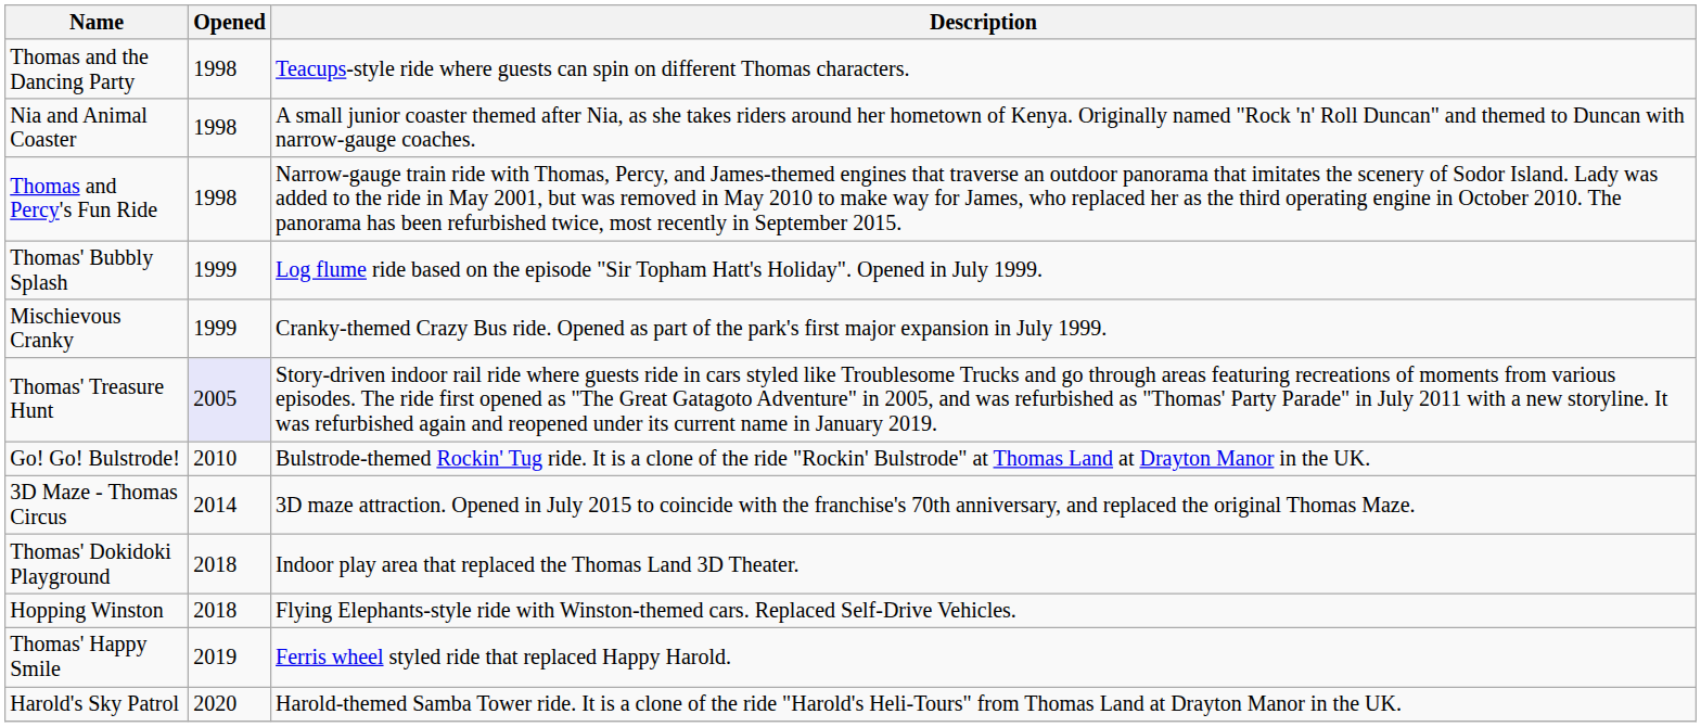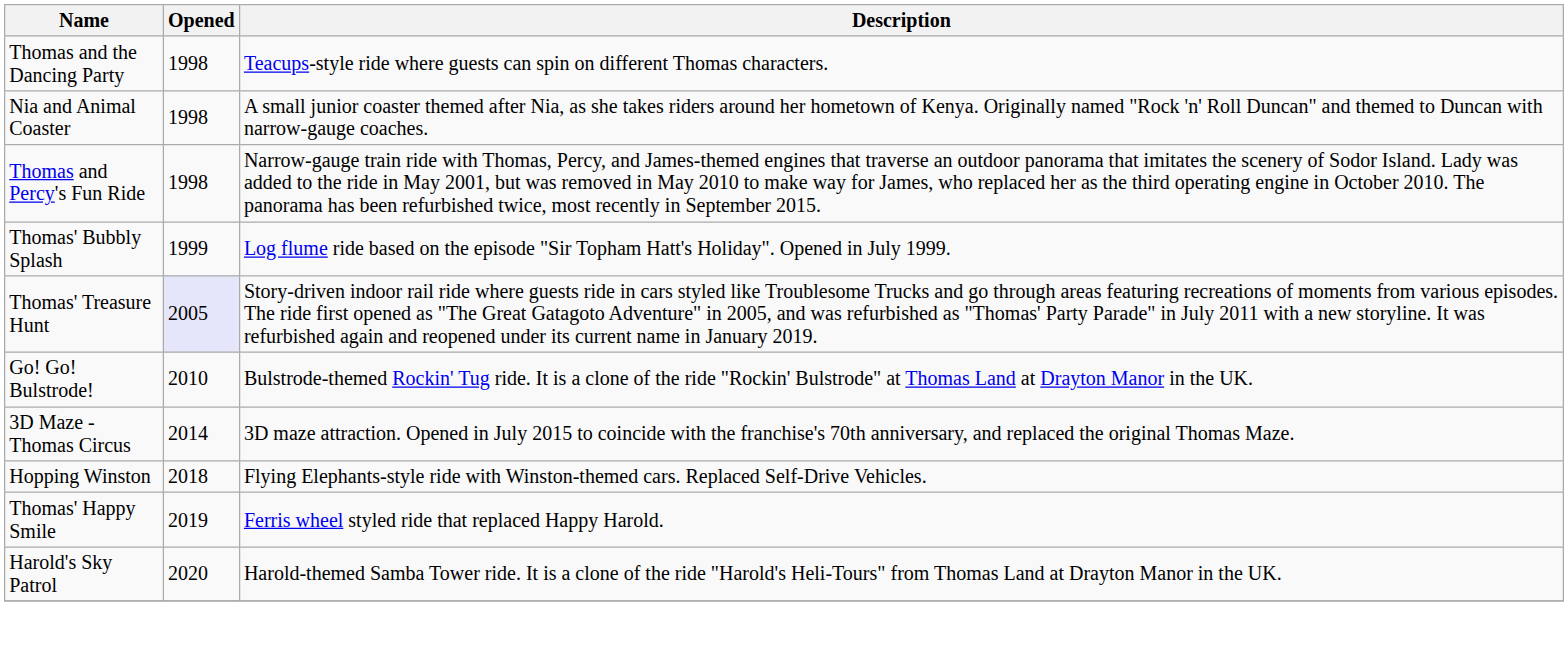- row: Mischievous Cranky | 1999 | Cranky-themed Crazy Bus ride. Opened as part of the park's first major expansion in July 1999.
- row: Thomas' Dokidoki Playground | 2018 | Indoor play area that replaced the Thomas Land 3D Theater.
